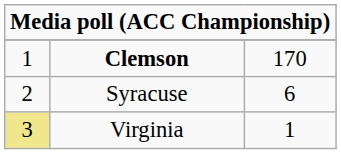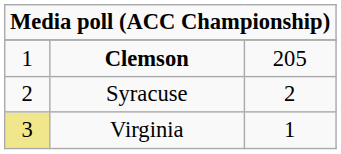Clemson | column 3: 170 -> 205
Syracuse | column 3: 6 -> 2
